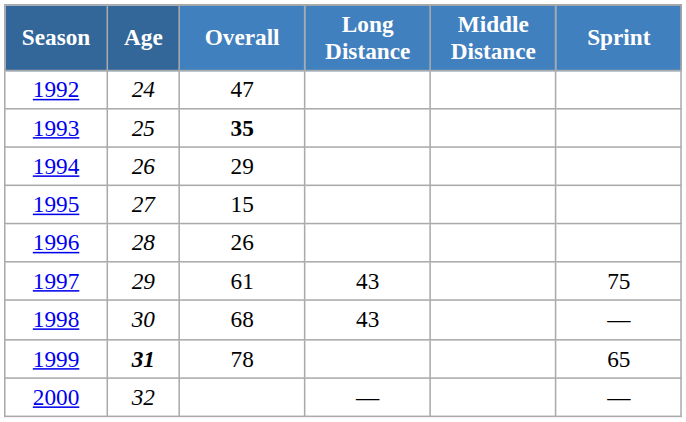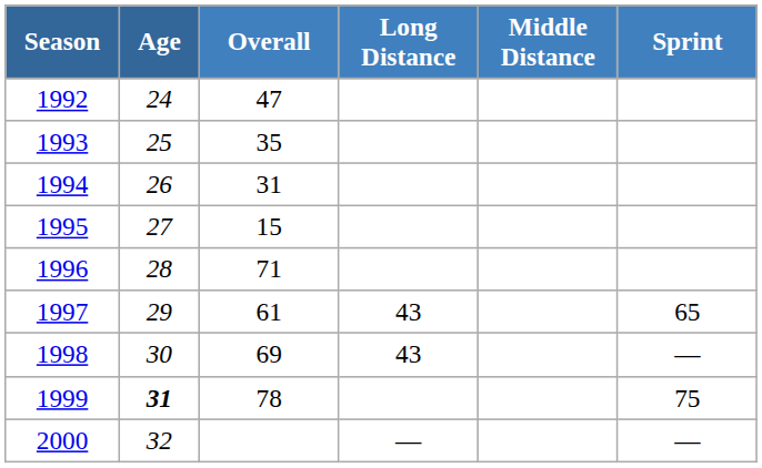1993 | Overall: bold -> normal
1994 | Overall: 29 -> 31
1996 | Overall: 26 -> 71
1997 | Sprint: 75 -> 65
1998 | Overall: 68 -> 69
1999 | Sprint: 65 -> 75
